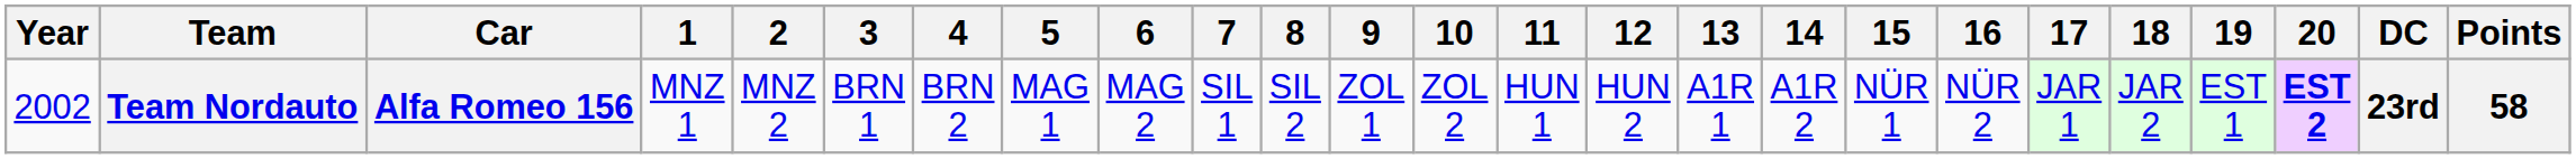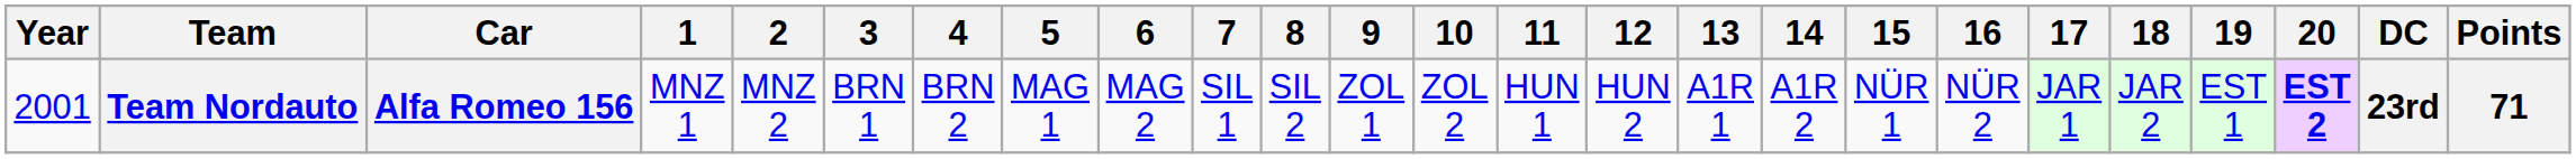Team Nordauto | Year: 2002 -> 2001
Team Nordauto | Points: 58 -> 71
